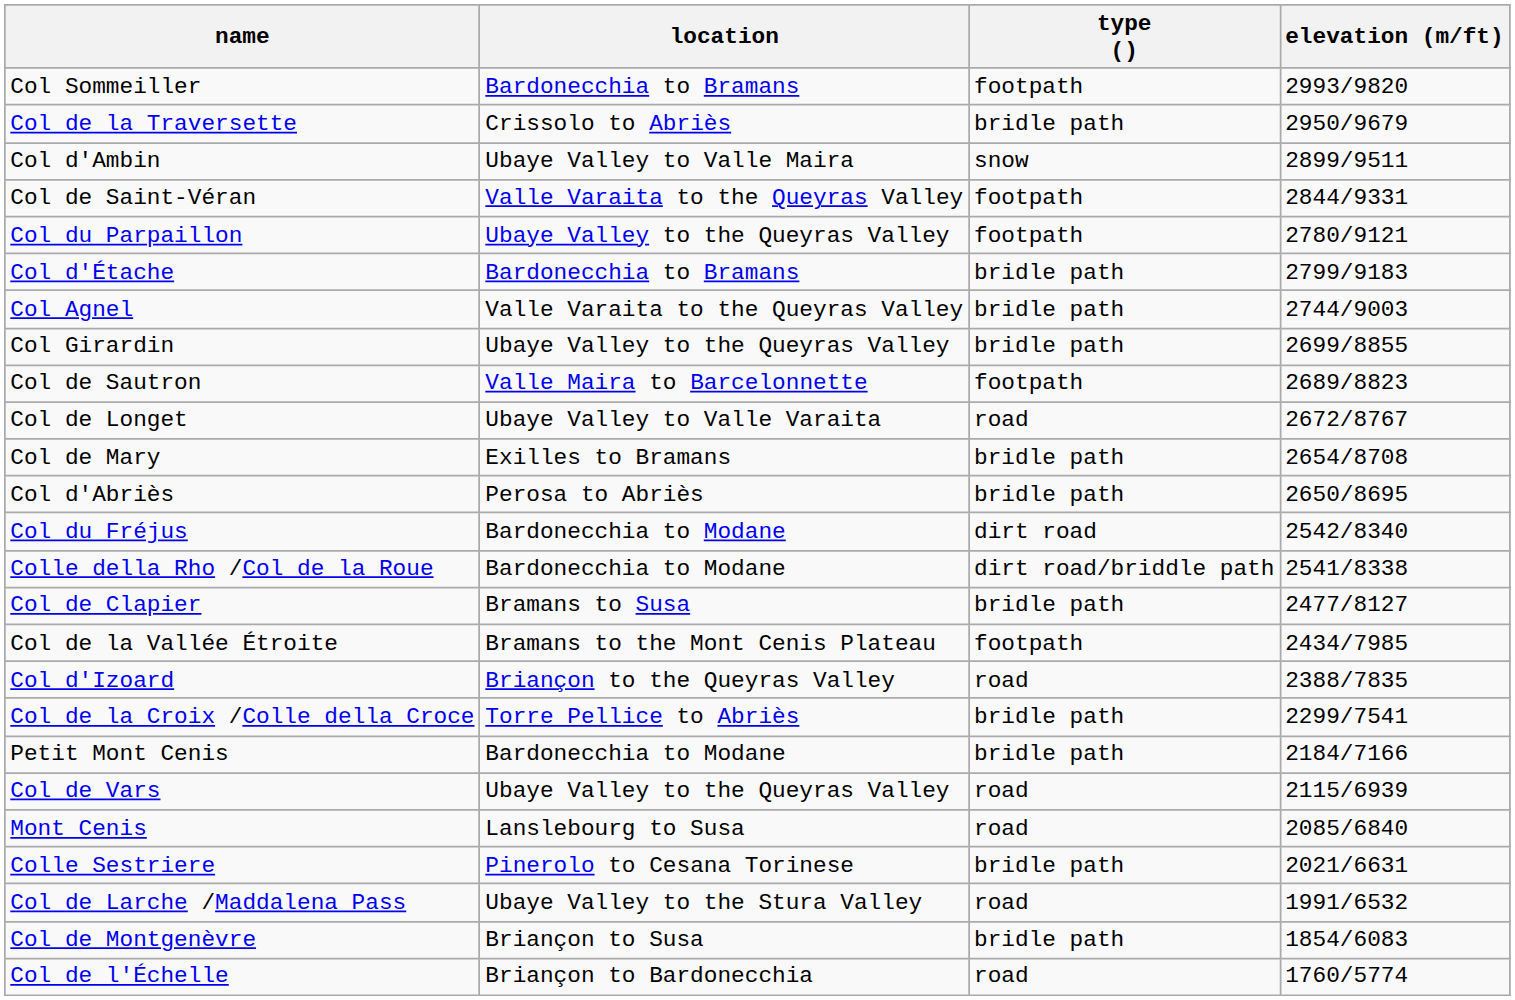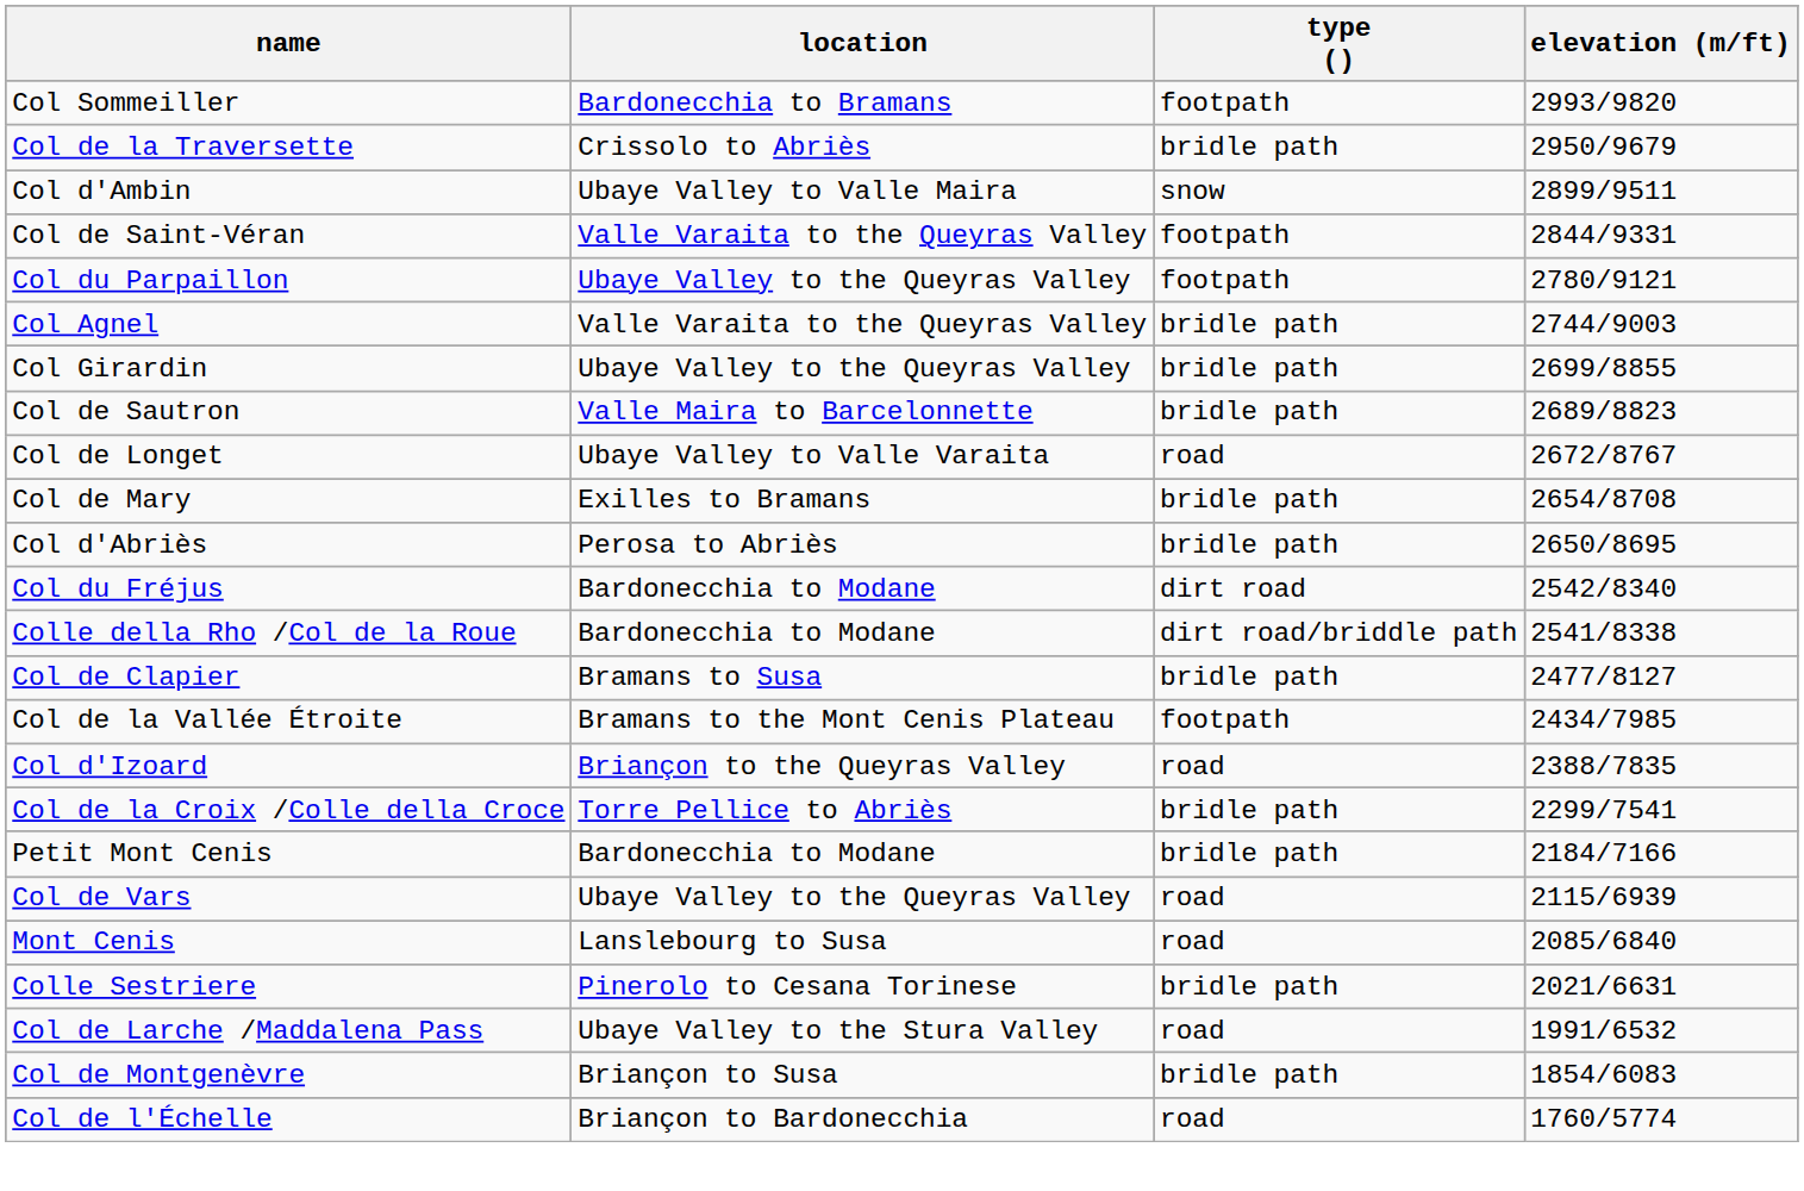- row: Col d'Étache | Bardonecchia to Bramans | bridle path | 2799/9183
Col de Sautron | type (): footpath -> bridle path
